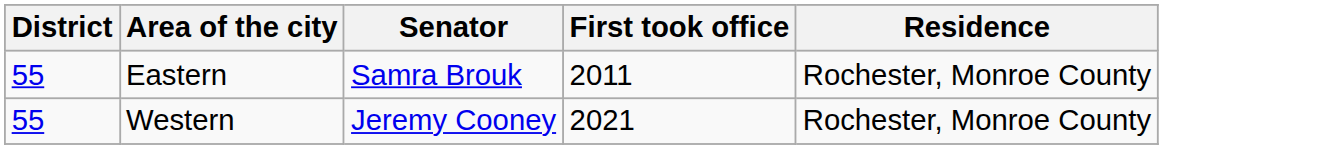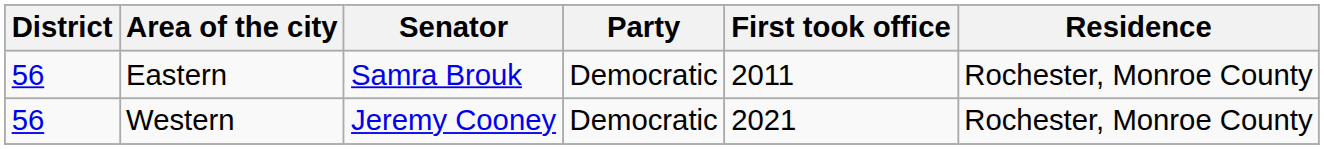+ column: Party | Democratic | Democratic
Eastern | District: 55 -> 56
Western | District: 55 -> 56
